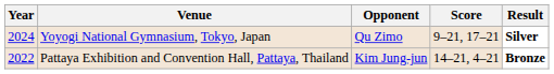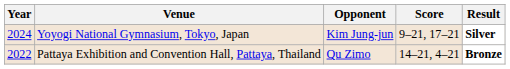Yoyogi National Gymnasium, Tokyo, Japan | Opponent: Qu Zimo -> Kim Jung-jun
Pattaya Exhibition and Convention Hall, Pattaya, Thailand | Opponent: Kim Jung-jun -> Qu Zimo
